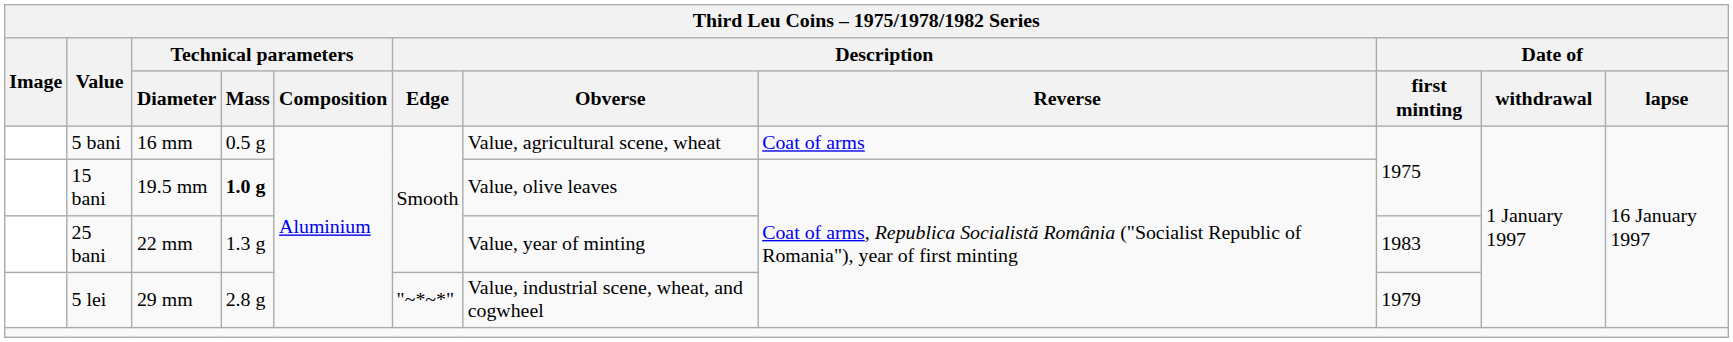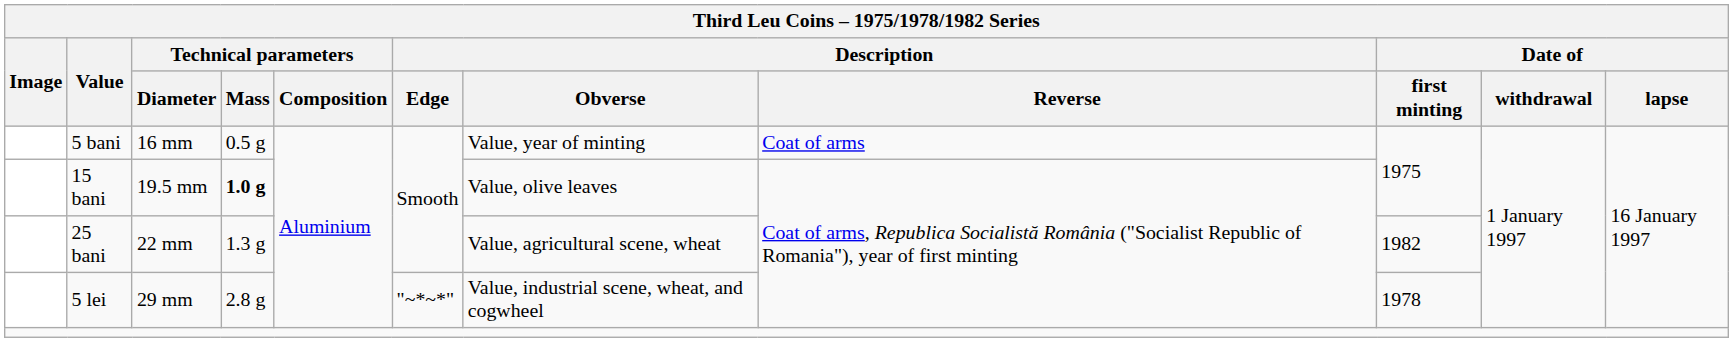5 bani | Description / Obverse: Value, agricultural scene, wheat -> Value, year of minting
25 bani | Description / Obverse: Value, year of minting -> Value, agricultural scene, wheat
25 bani | Date of / first minting: 1983 -> 1982
5 lei | Date of / first minting: 1979 -> 1978
